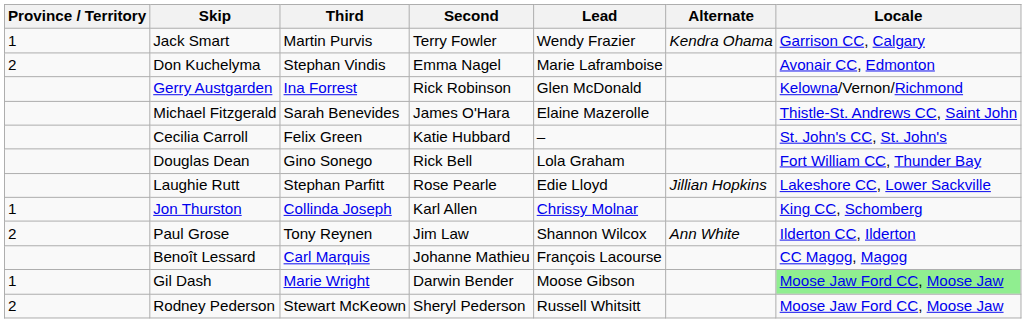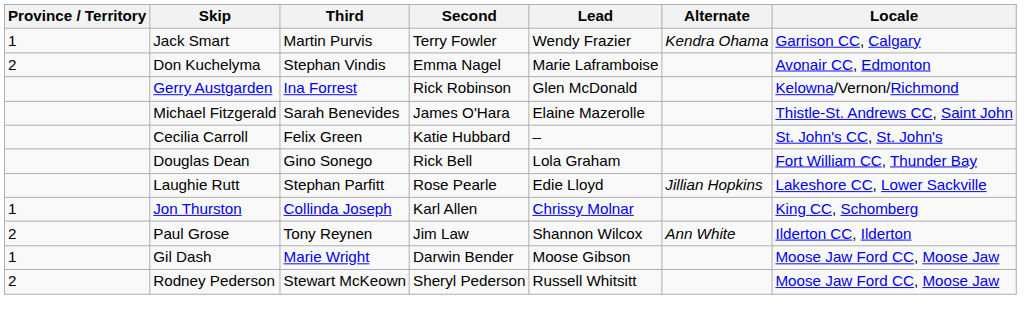- row: Benoît Lessard | Carl Marquis | Johanne Mathieu | François Lacourse | CC Magog, Magog
Gil Dash | Locale: lightgreen background -> no background
